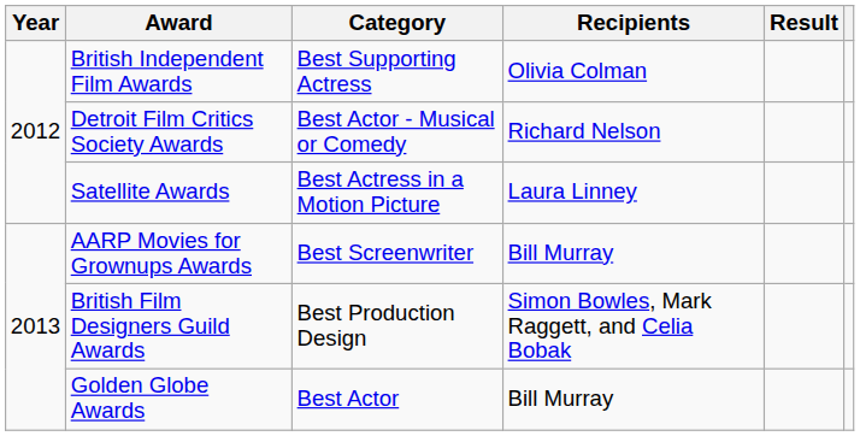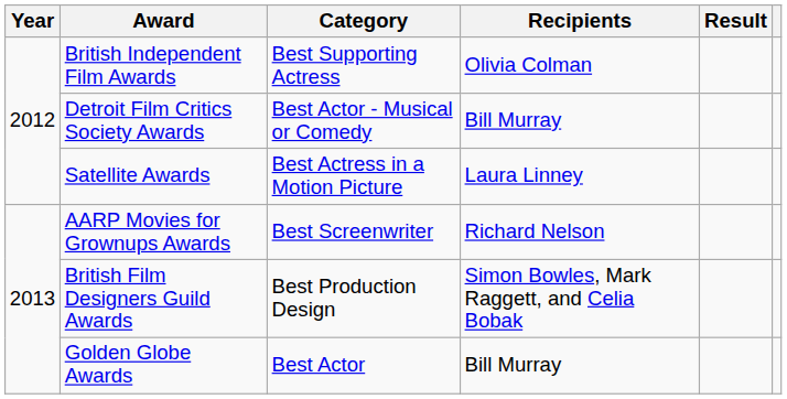Detroit Film Critics Society Awards | Recipients: Richard Nelson -> Bill Murray
AARP Movies for Grownups Awards | Recipients: Bill Murray -> Richard Nelson
